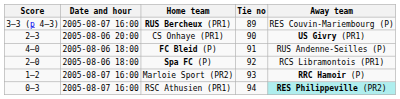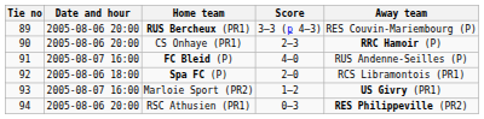columns swapped: Tie no <-> Score
RUS Bercheux (PR1) | Date and hour: 2005-08-07 16:00 -> 2005-08-06 20:00
CS Onhaye (PR1) | Away team: US Givry (PR1) -> RRC Hamoir (P)
FC Bleid (P) | Date and hour: 2005-08-06 18:00 -> 2005-08-07 16:00
Marloie Sport (PR2) | Away team: RRC Hamoir (P) -> US Givry (PR1)
RSC Athusien (PR1) | Date and hour: 2005-08-07 16:00 -> 2005-08-06 20:00
RSC Athusien (PR1) | Away team: paleturquoise background -> no background
